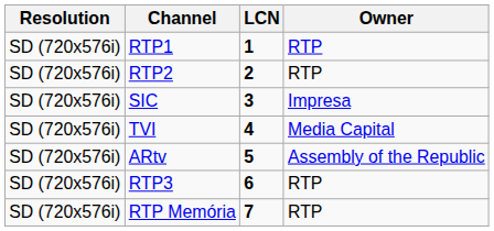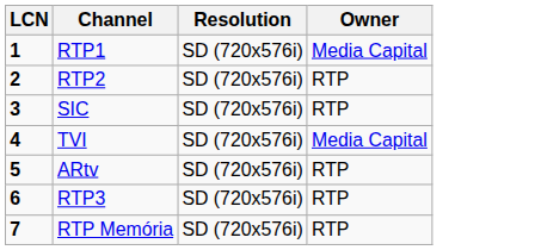columns swapped: LCN <-> Resolution
RTP1 | Owner: RTP -> Media Capital
SIC | Owner: Impresa -> RTP
ARtv | Owner: Assembly of the Republic -> RTP
